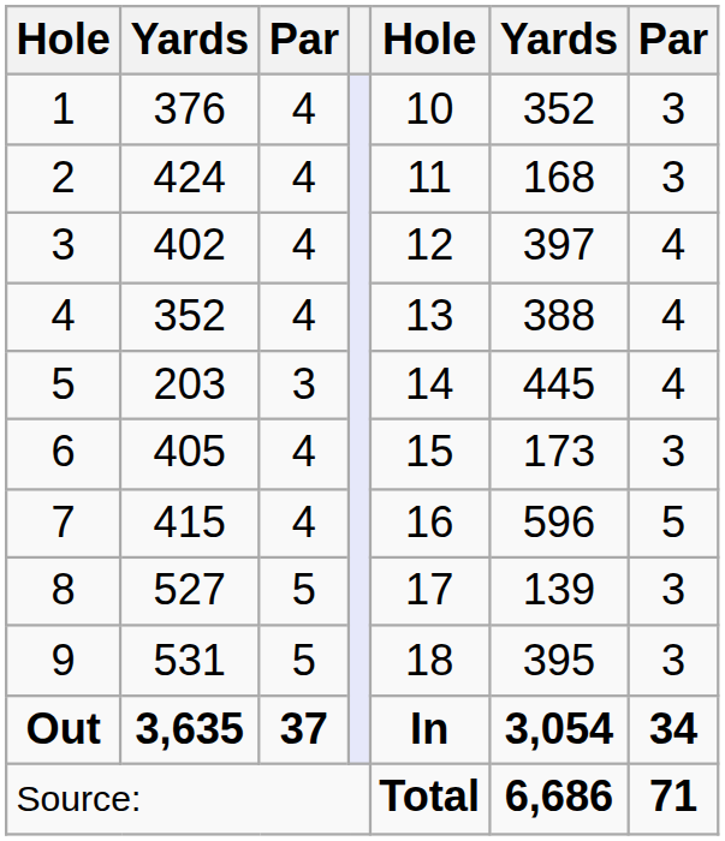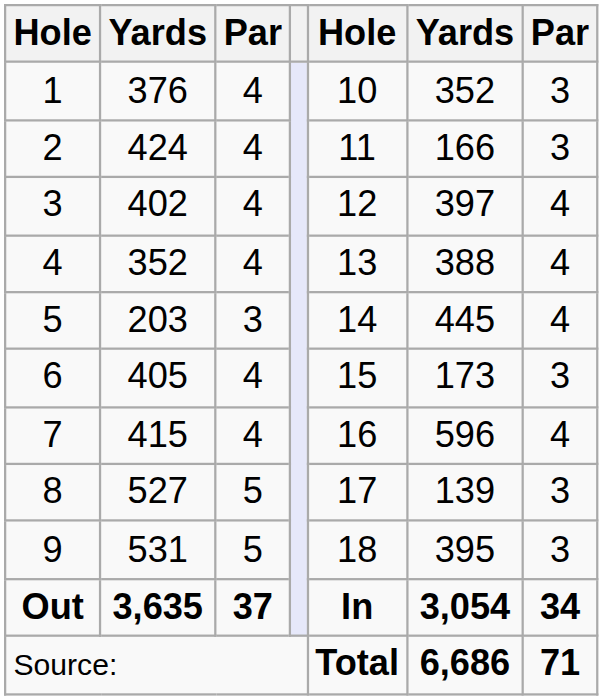2 | column 6: 168 -> 166
7 | column 7: 5 -> 4
